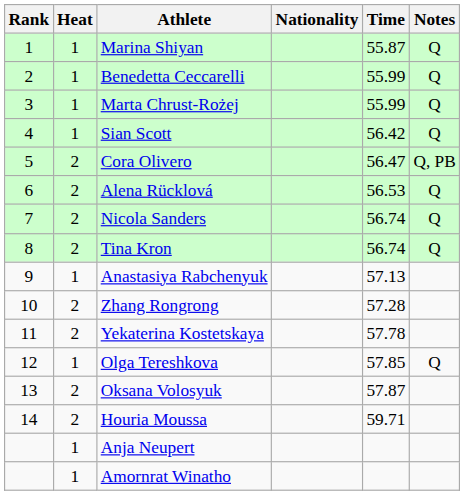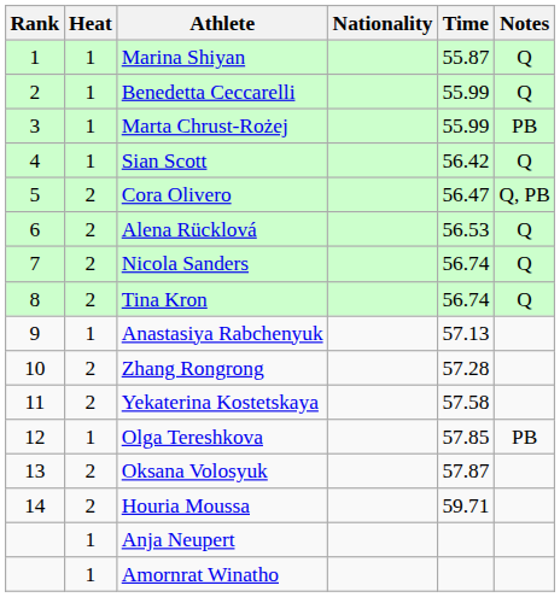Marta Chrust-Rożej | Notes: Q -> PB
Yekaterina Kostetskaya | Time: 57.78 -> 57.58
Olga Tereshkova | Notes: Q -> PB
